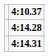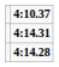rows swapped: 4:14.28 <-> 4:14.31
